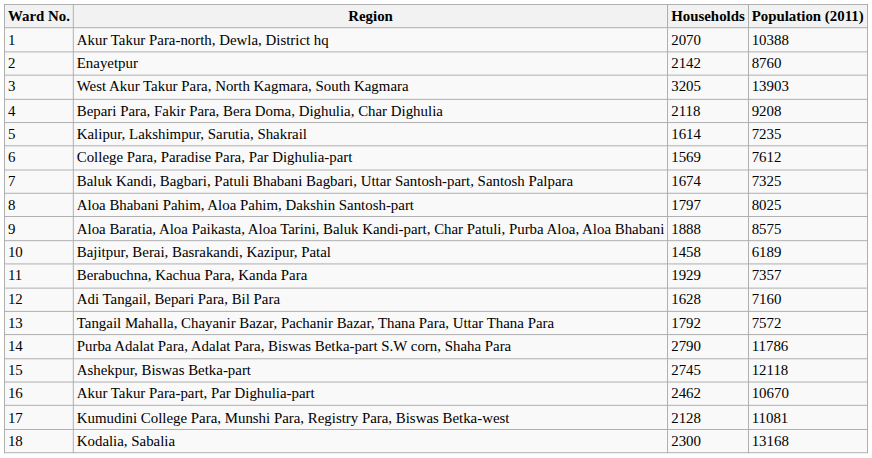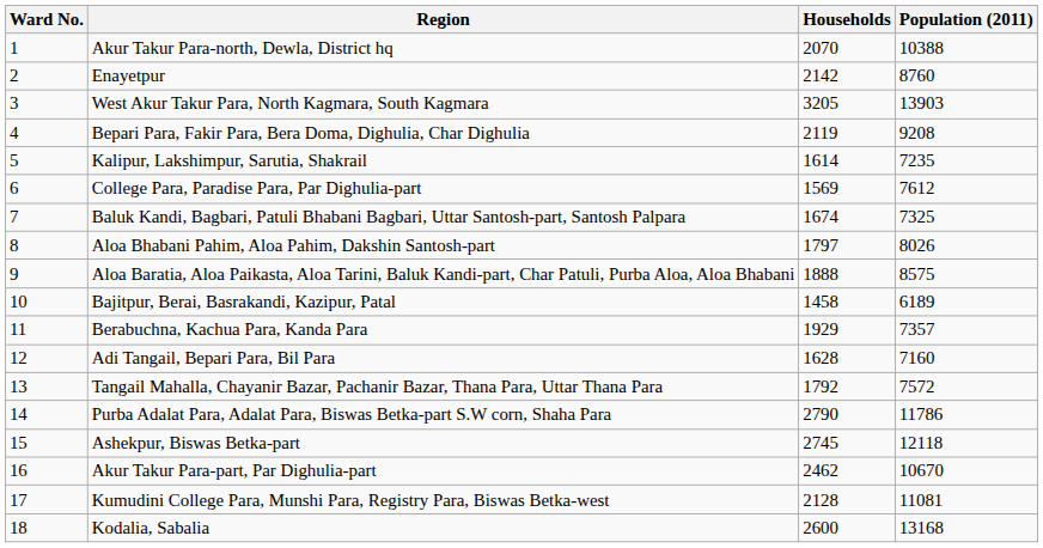Bepari Para, Fakir Para, Bera Doma, Dighulia, Char Dighulia | Households: 2118 -> 2119
Aloa Bhabani Pahim, Aloa Pahim, Dakshin Santosh-part | Population (2011): 8025 -> 8026
Kodalia, Sabalia | Households: 2300 -> 2600
